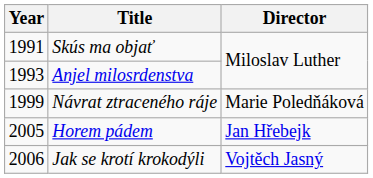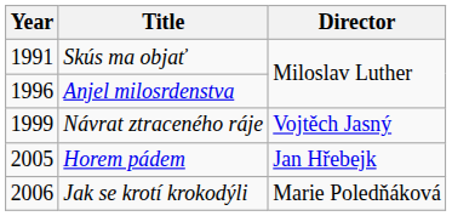Anjel milosrdenstva | Year: 1993 -> 1996
Návrat ztraceného ráje | Director: Marie Poledňáková -> Vojtěch Jasný
Jak se krotí krokodýli | Director: Vojtěch Jasný -> Marie Poledňáková
